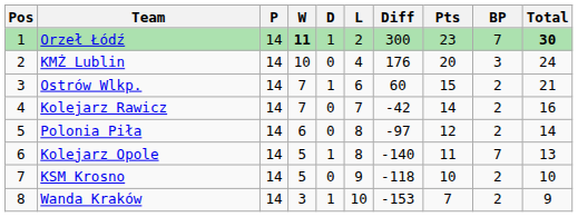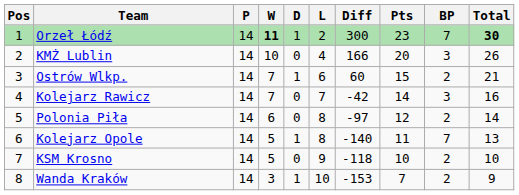KMŻ Lublin | Diff: 176 -> 166
KMŻ Lublin | Total: 24 -> 26
Kolejarz Rawicz | BP: 2 -> 3
